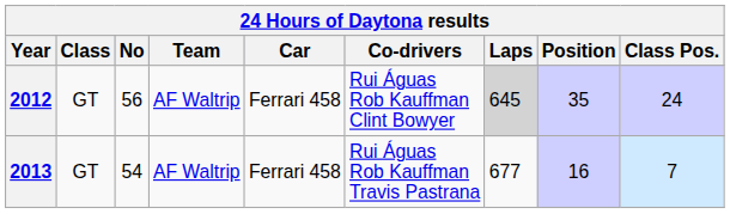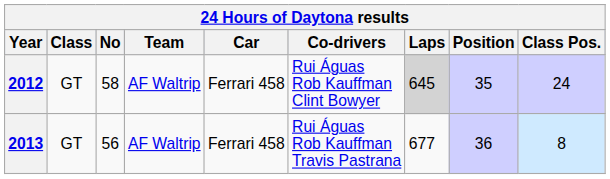2012 | No: 56 -> 58
2013 | No: 54 -> 56
2013 | Position: 16 -> 36
2013 | Class Pos.: 7 -> 8
